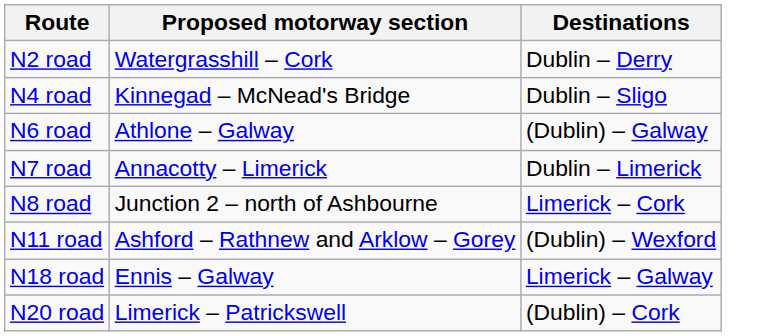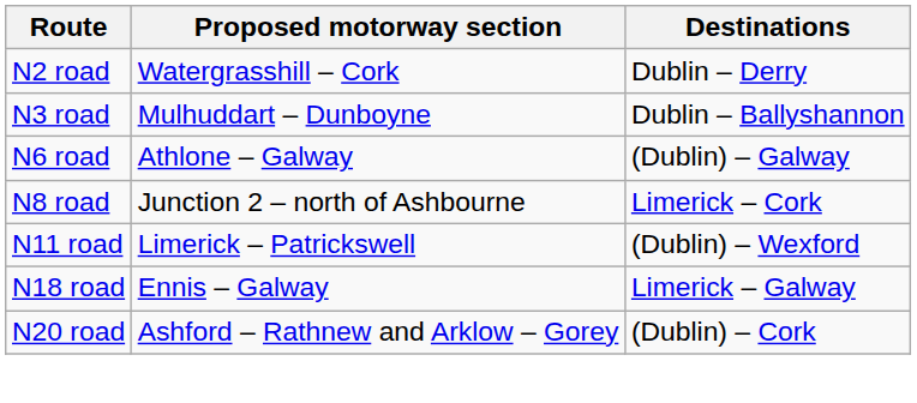+ row: N3 road | Mulhuddart – Dunboyne | Dublin – Ballyshannon
- row: N4 road | Kinnegad – McNead's Bridge | Dublin – Sligo
- row: N7 road | Annacotty – Limerick | Dublin – Limerick
N11 road | Proposed motorway section: Ashford – Rathnew and Arklow – Gorey -> Limerick – Patrickswell
N20 road | Proposed motorway section: Limerick – Patrickswell -> Ashford – Rathnew and Arklow – Gorey
